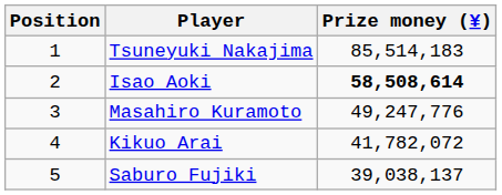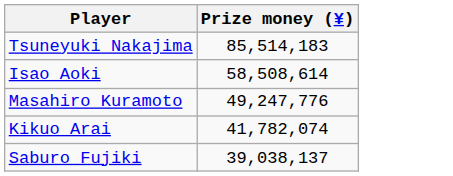- column: Position | 1 | 2 | 3 | 4 | 5
Isao Aoki | Prize money (¥): bold -> normal
Kikuo Arai | Prize money (¥): 41,782,072 -> 41,782,074
